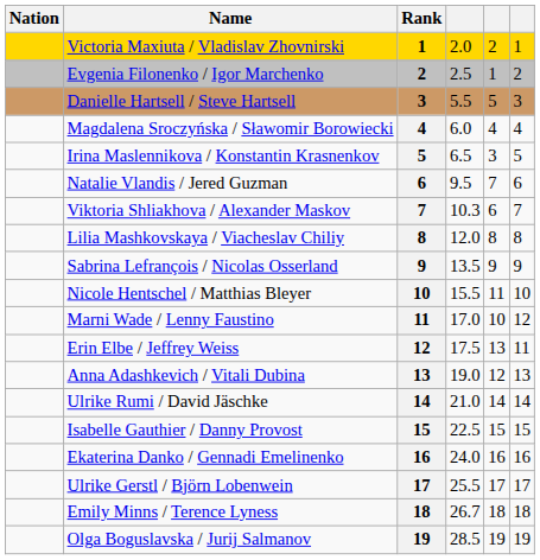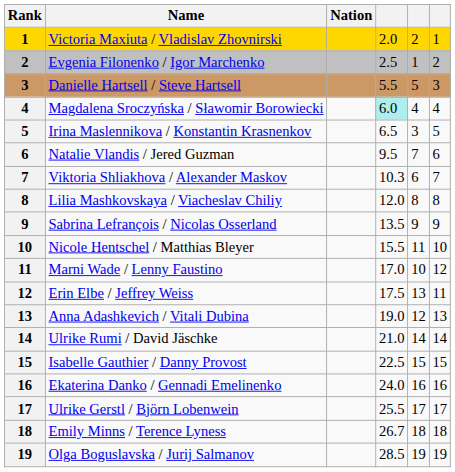columns swapped: Rank <-> Nation
Magdalena Sroczyńska / Sławomir Borowiecki | column 4: no background -> paleturquoise background
